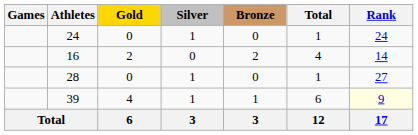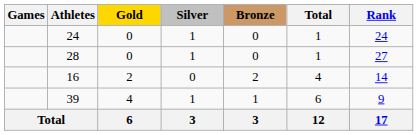rows swapped: 16 <-> 28
39 | Rank: lightyellow background -> no background
